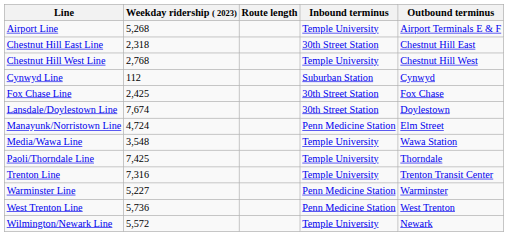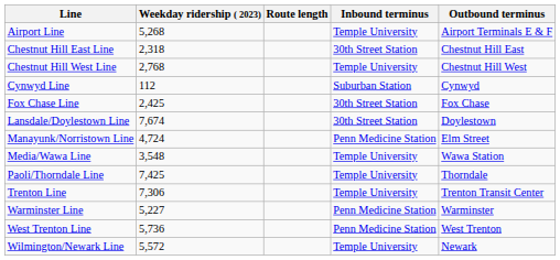Trenton Line | Weekday ridership ( 2023): 7,316 -> 7,306
